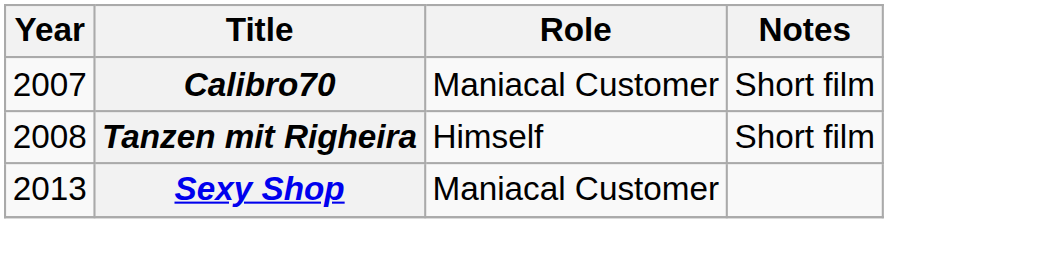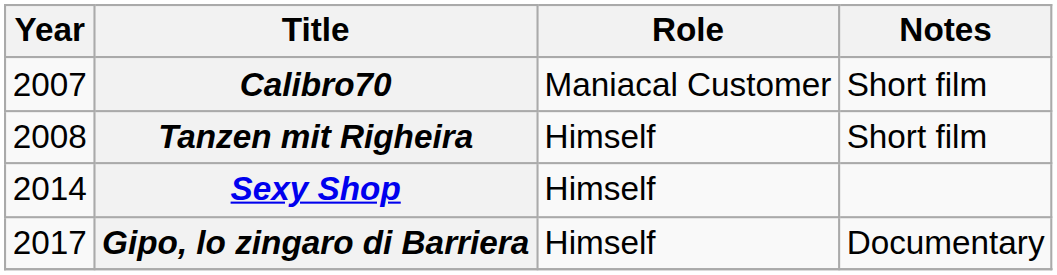Sexy Shop | Year: 2013 -> 2014
Sexy Shop | Role: Maniacal Customer -> Himself
+ row: 2017 | Gipo, lo zingaro di Barriera | Himself | Documentary
